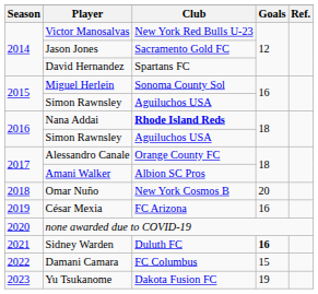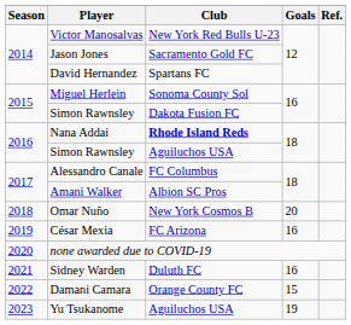2015 / Simon Rawnsley | Club: Aguiluchos USA -> Dakota Fusion FC
Alessandro Canale | Club: Orange County FC -> FC Columbus
Sidney Warden | Goals: bold -> normal
Damani Camara | Club: FC Columbus -> Orange County FC
Yu Tsukanome | Club: Dakota Fusion FC -> Aguiluchos USA
